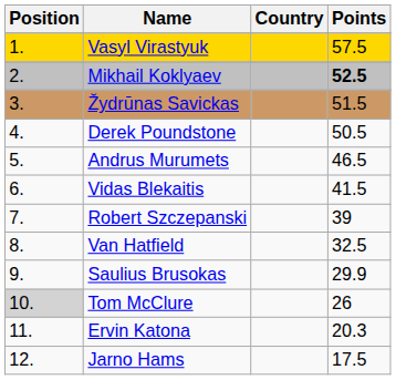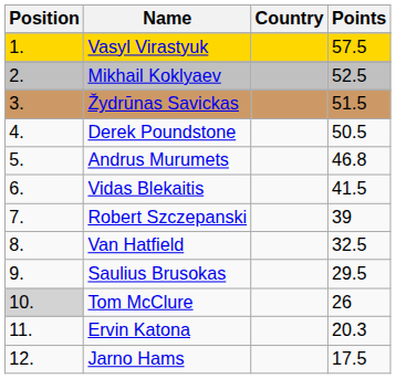Mikhail Koklyaev | Points: bold -> normal
Andrus Murumets | Points: 46.5 -> 46.8
Saulius Brusokas | Points: 29.9 -> 29.5
